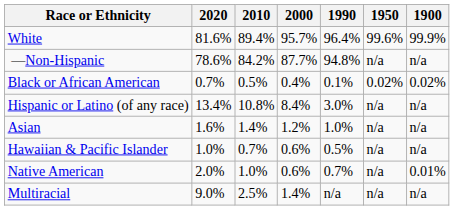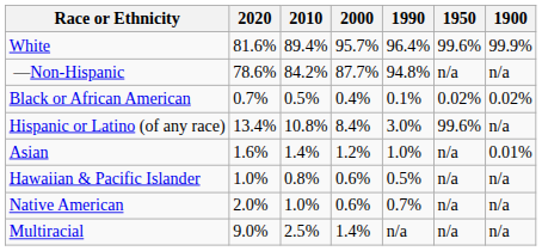Hispanic or Latino (of any race) | 1950: n/a -> 99.6%
Asian | 1900: n/a -> 0.01%
Hawaiian & Pacific Islander | 2010: 0.7% -> 0.8%
Native American | 1900: 0.01% -> n/a
